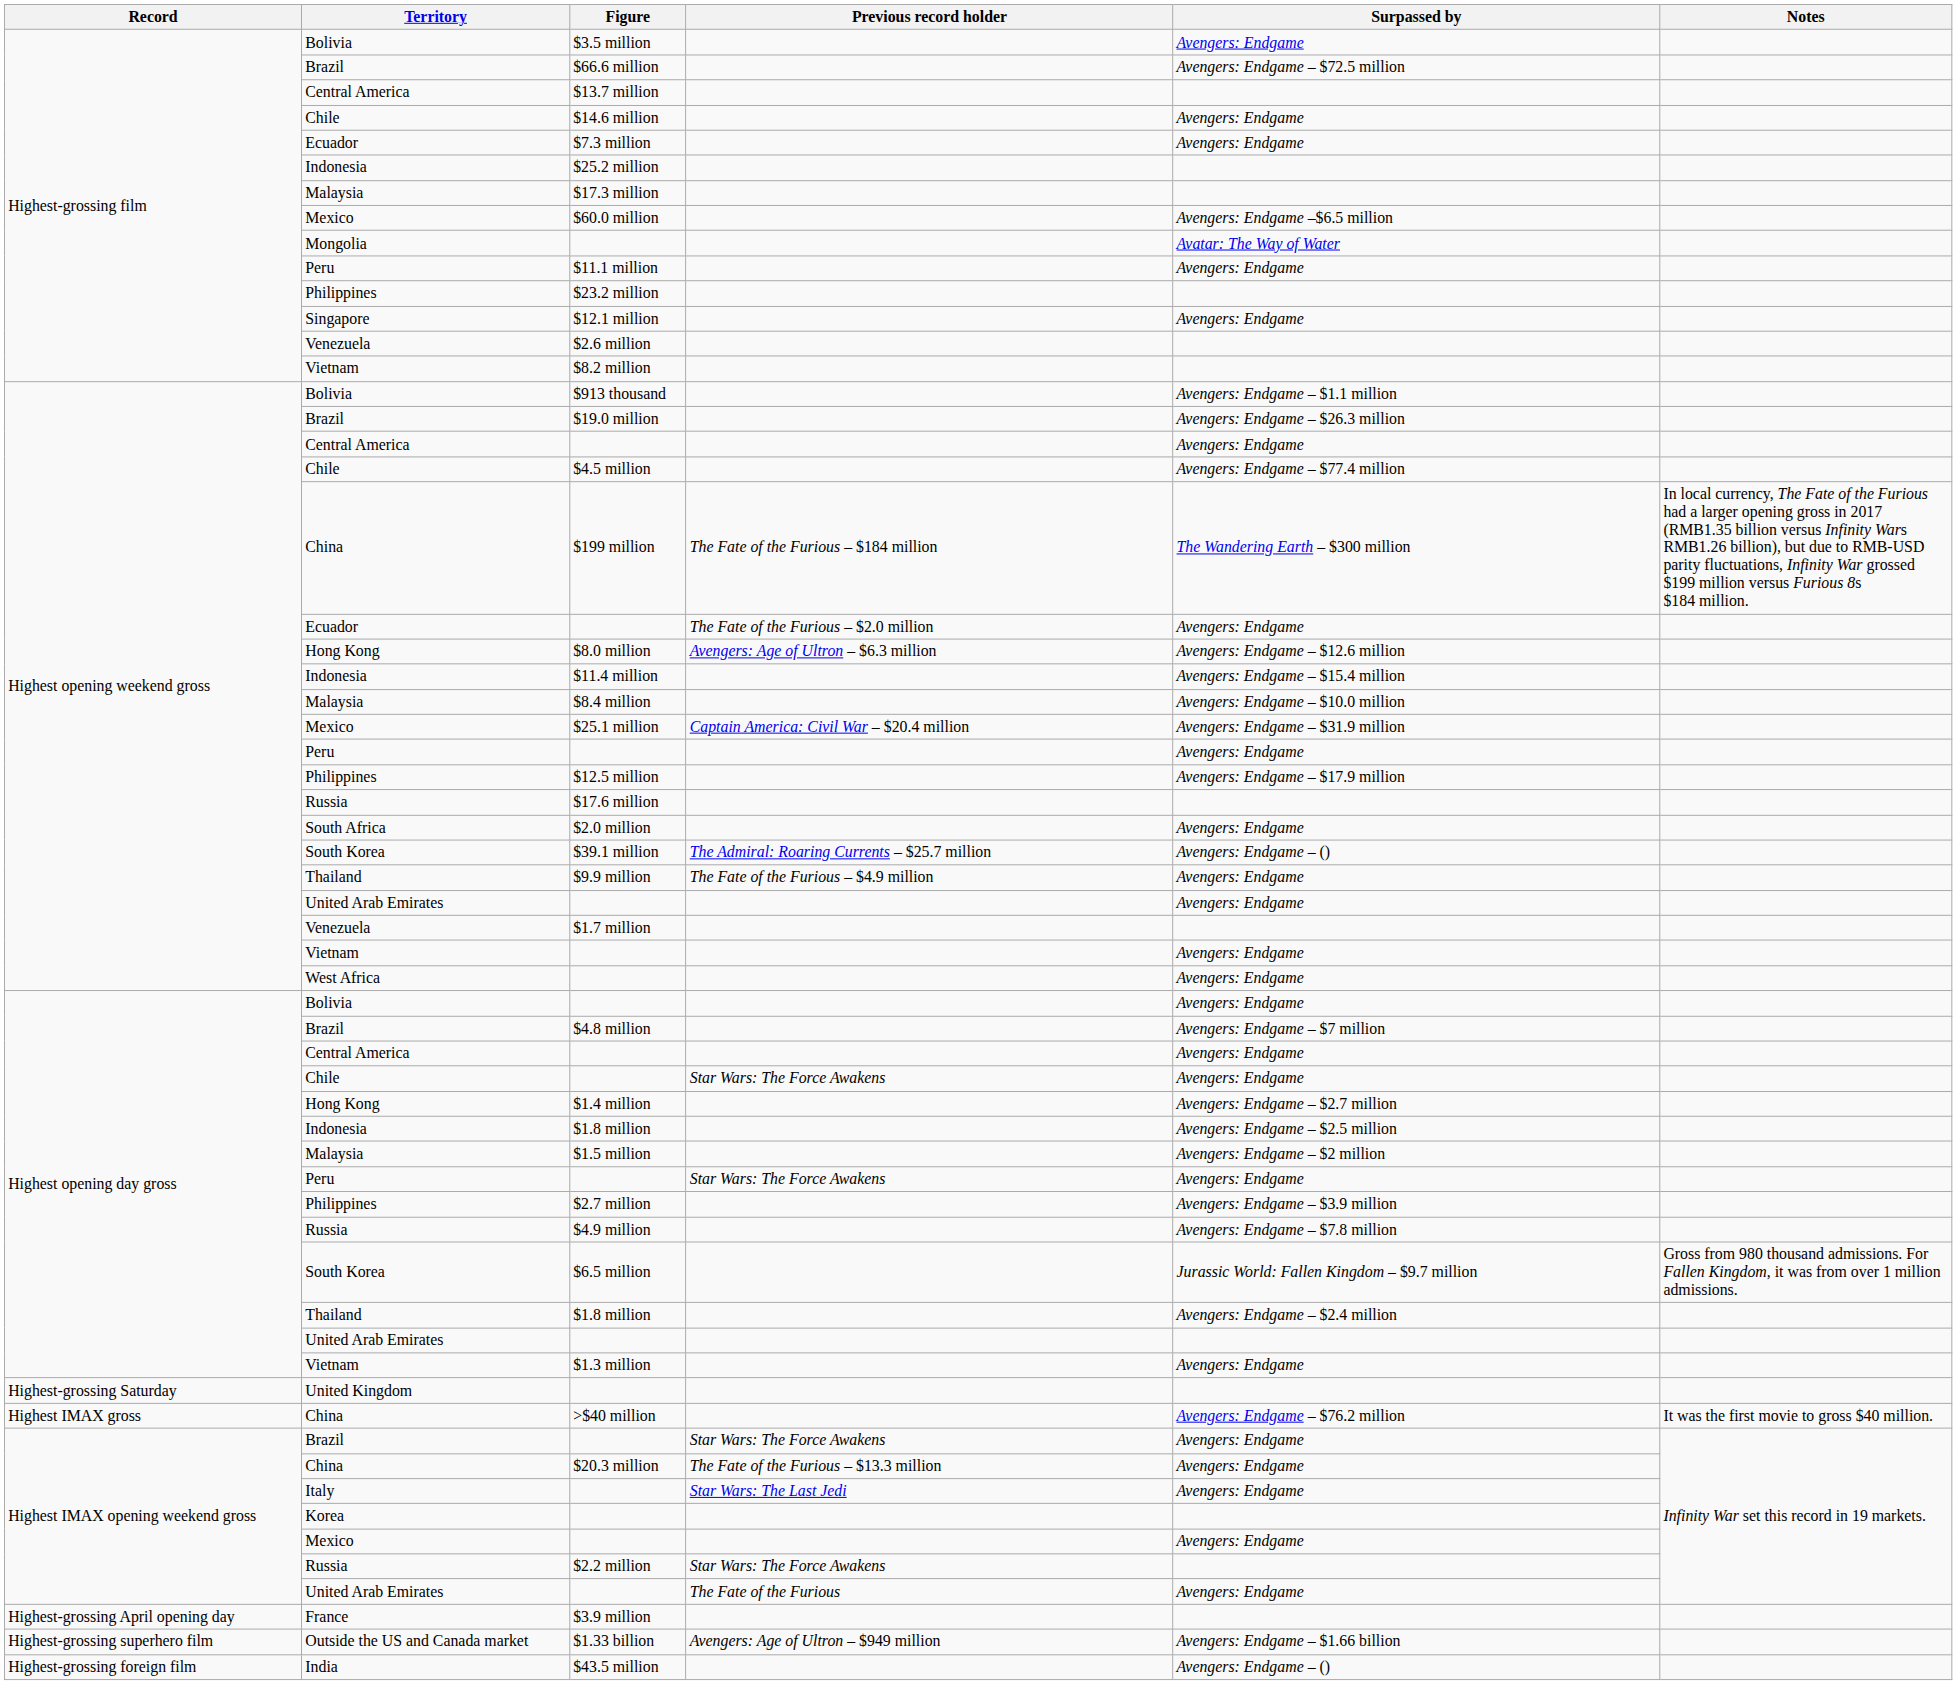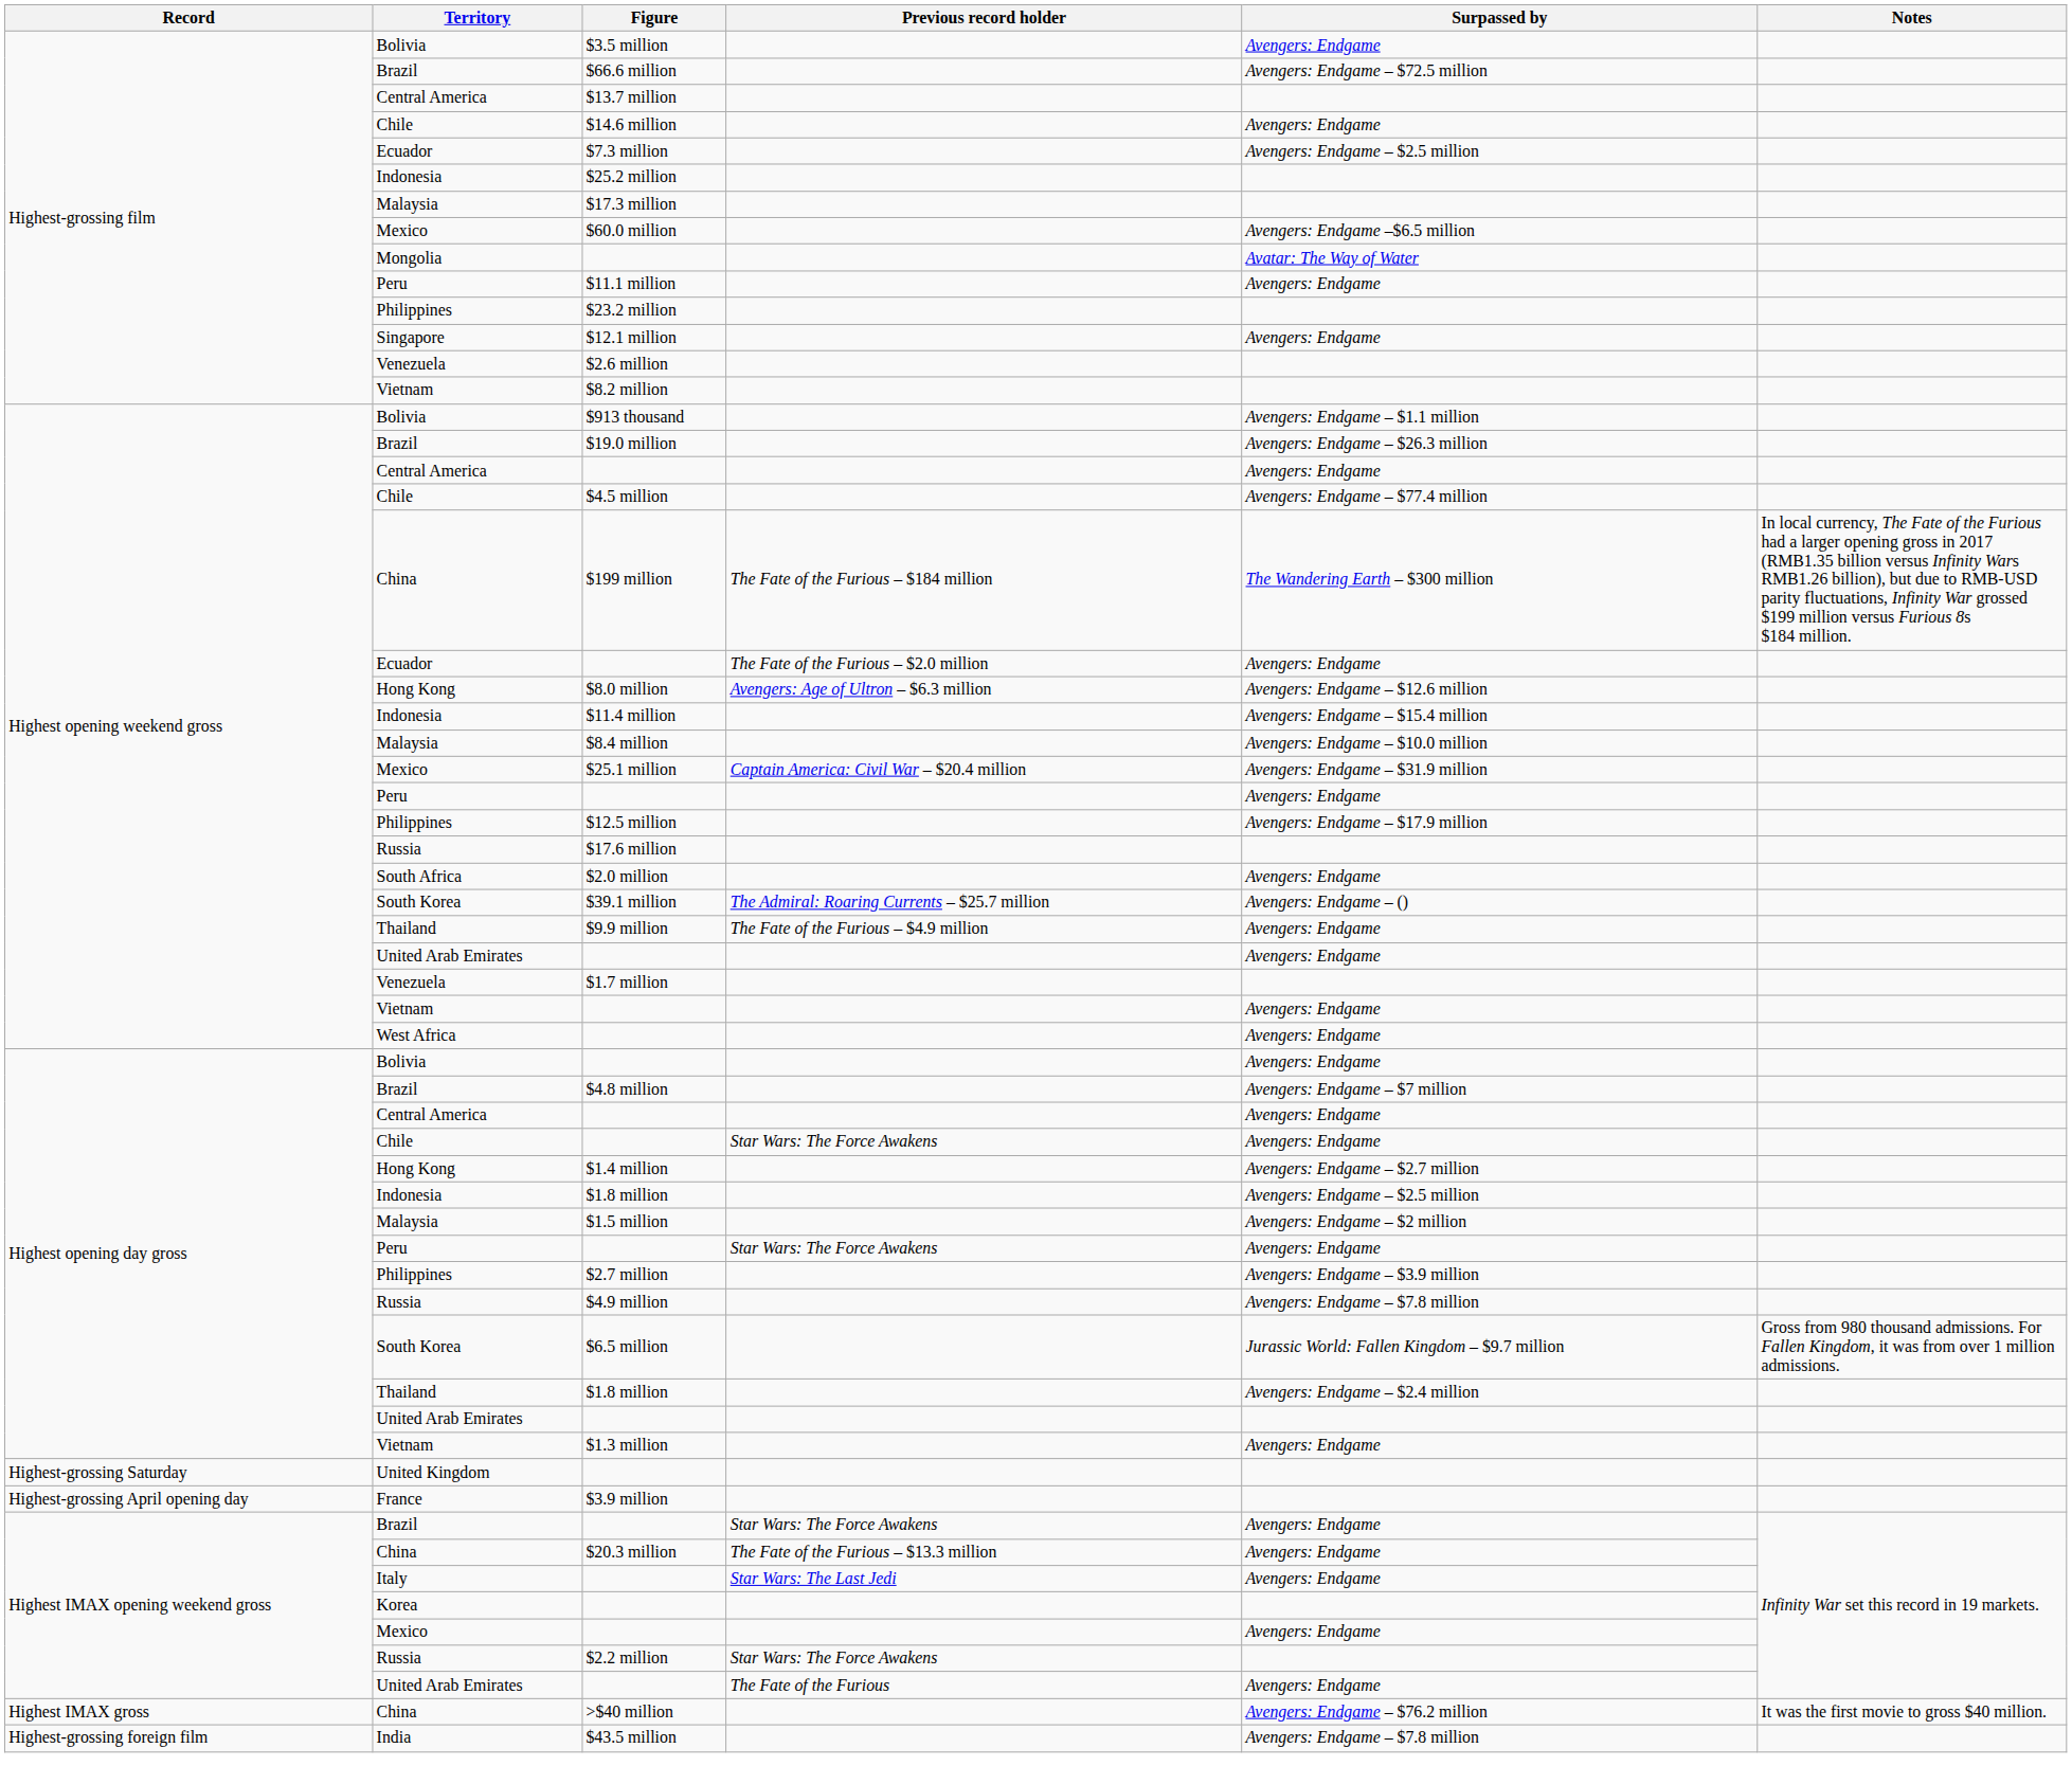$7.3 million | Surpassed by: Avengers: Endgame -> Avengers: Endgame – $2.5 million
rows swapped: $3.9 million <-> >$40 million
- row: Highest-grossing superhero film | Outside the US and Canada market | $1.33 billion | Avengers: Age of Ultron – $949 million | Avengers: Endgame – $1.66 billion
$43.5 million | Surpassed by: Avengers: Endgame – () -> Avengers: Endgame – $7.8 million
